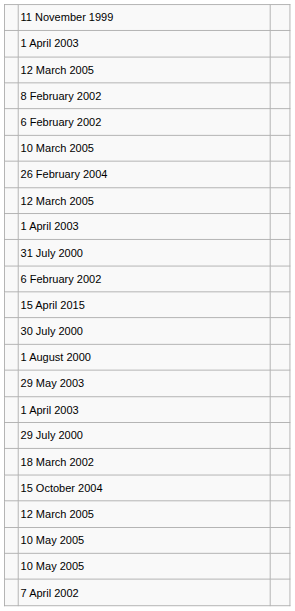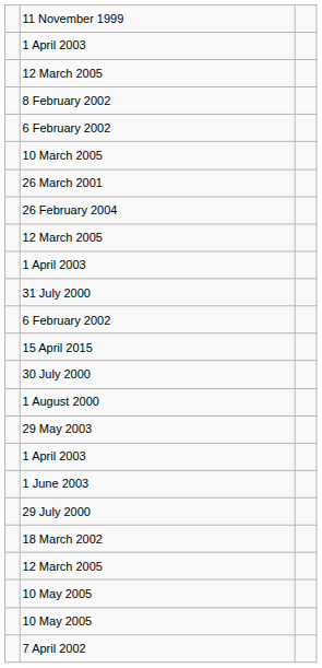+ row: 26 March 2001
+ row: 1 June 2003
- row: 15 October 2004
